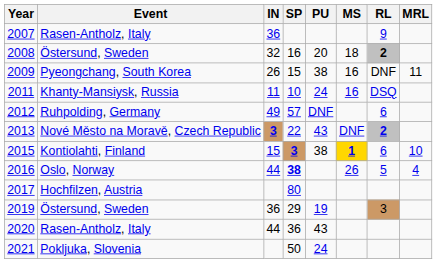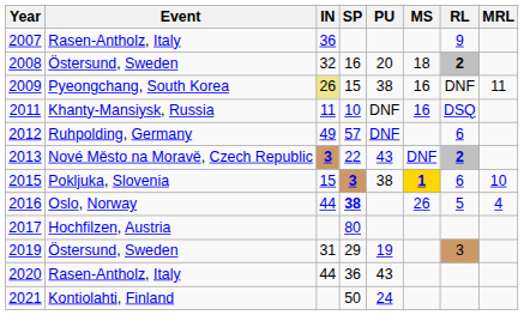2009 | IN: no background -> khaki background
2011 | PU: 24 -> DNF
2015 | Event: Kontiolahti, Finland -> Pokljuka, Slovenia
2019 | IN: 36 -> 31
2021 | Event: Pokljuka, Slovenia -> Kontiolahti, Finland
